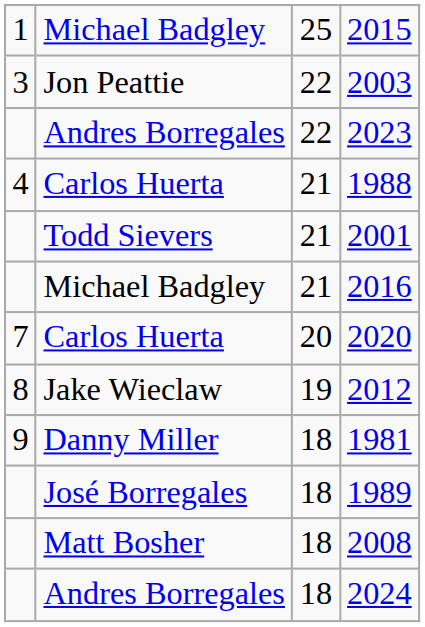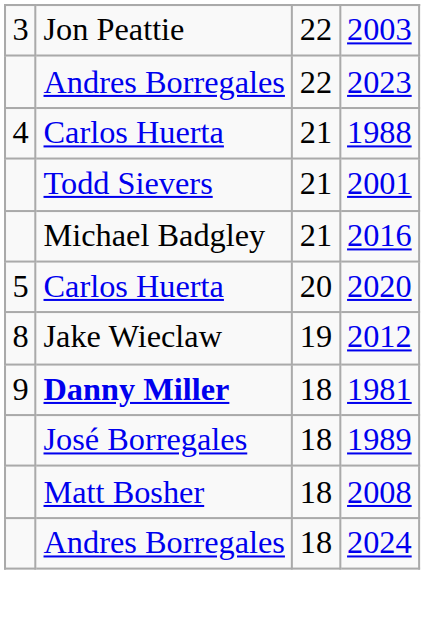- row: 1 | Michael Badgley | 25 | 2015
2020 | column 1: 7 -> 5
1981 | column 2: normal -> bold
